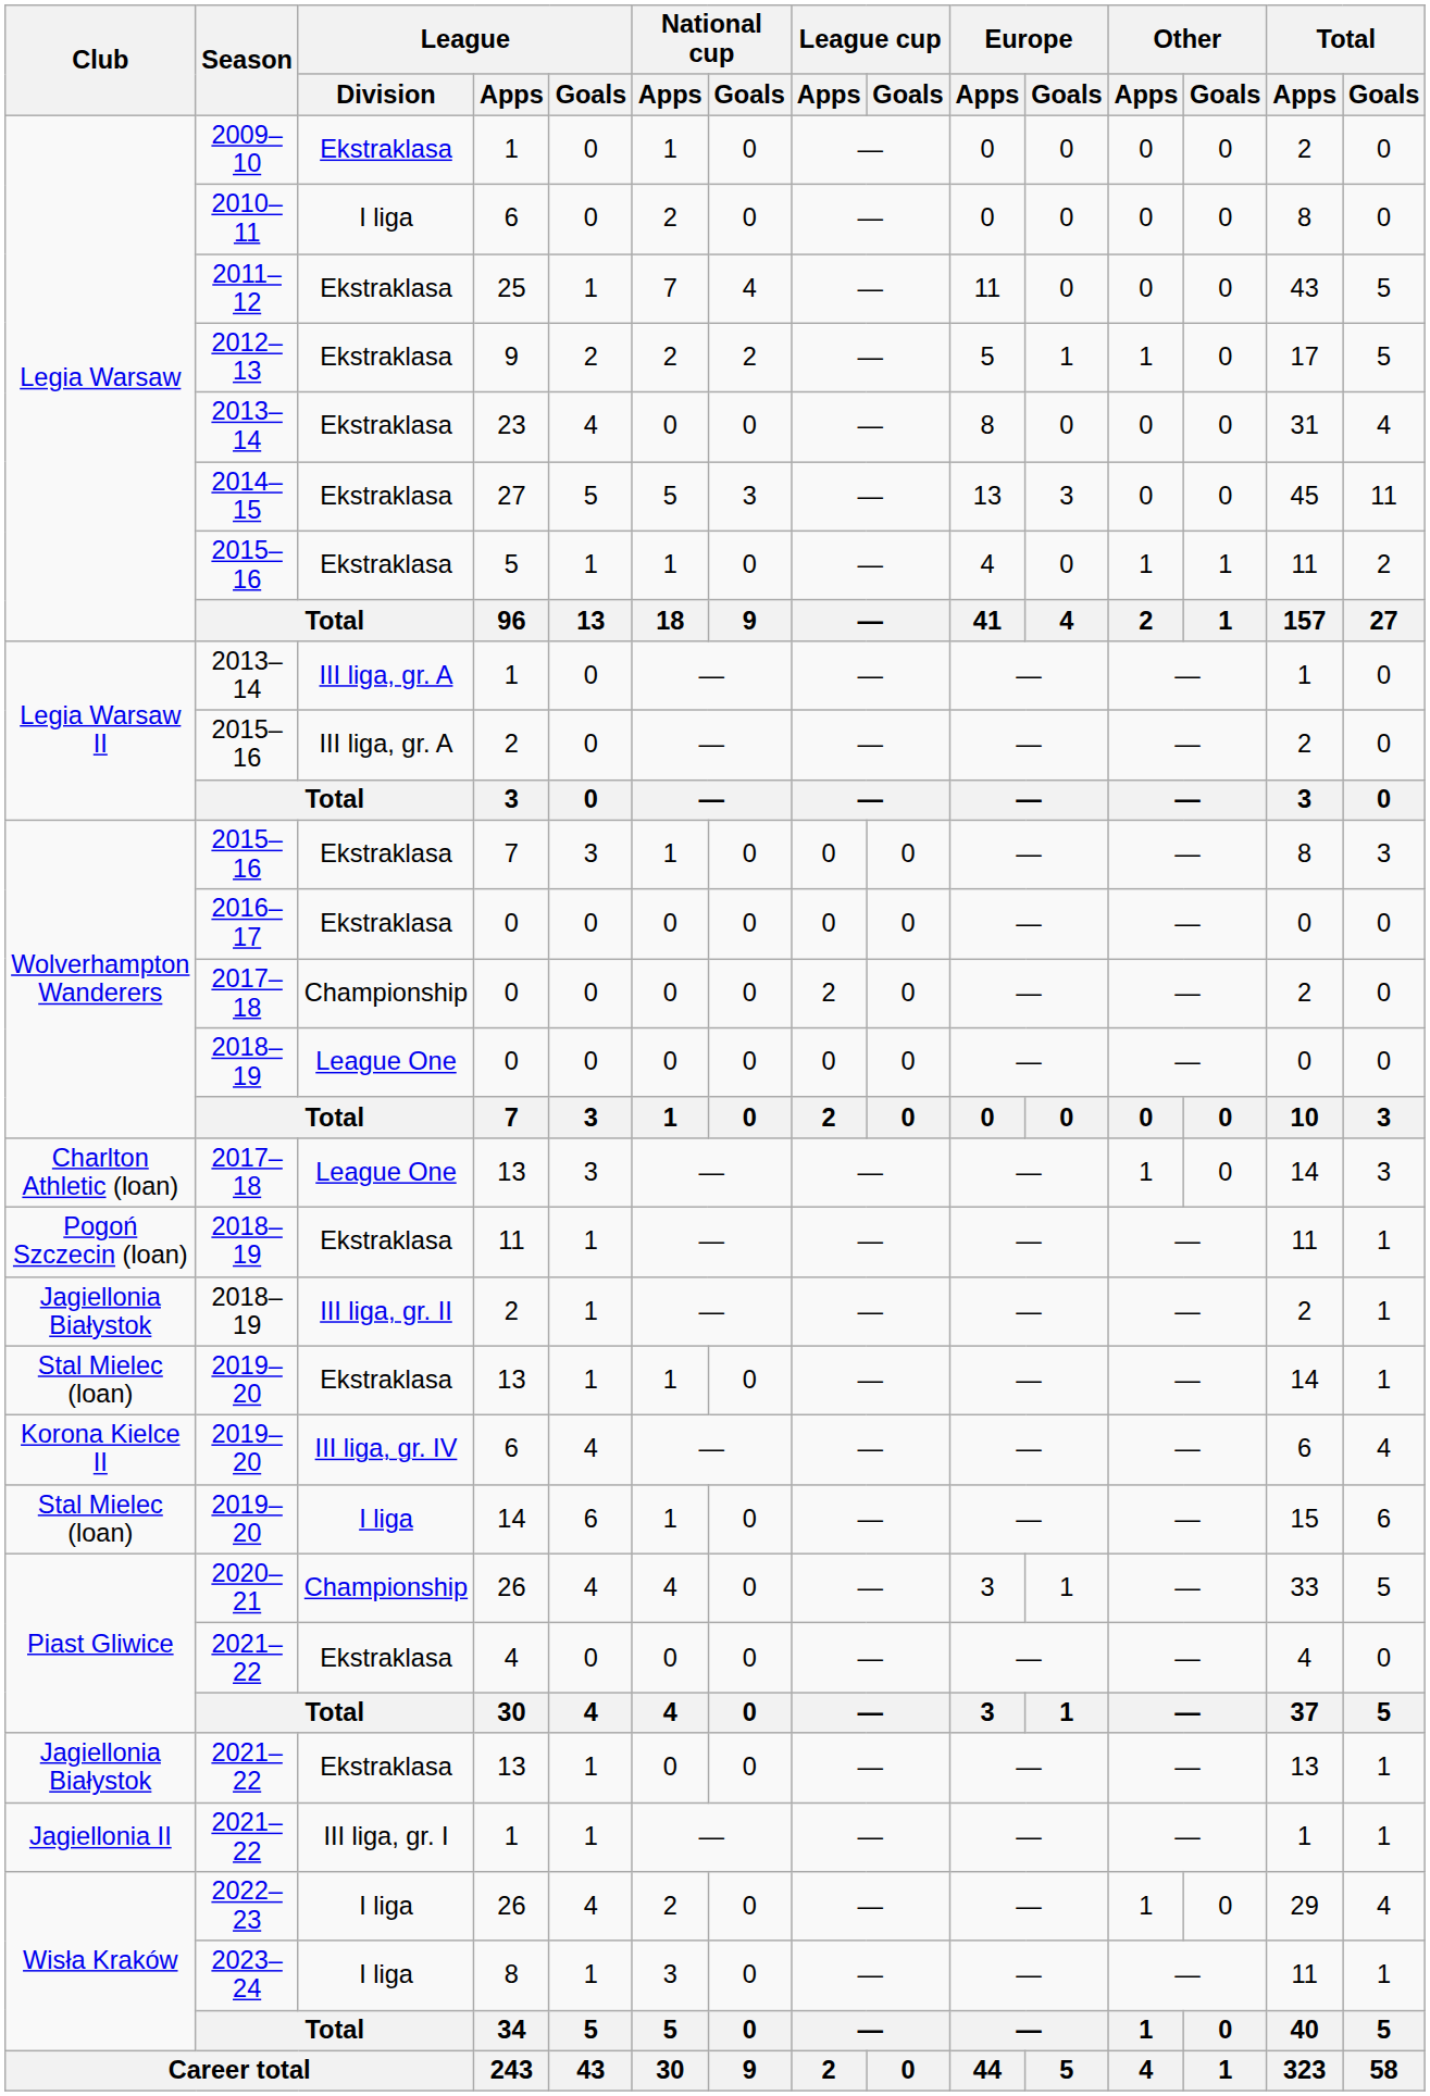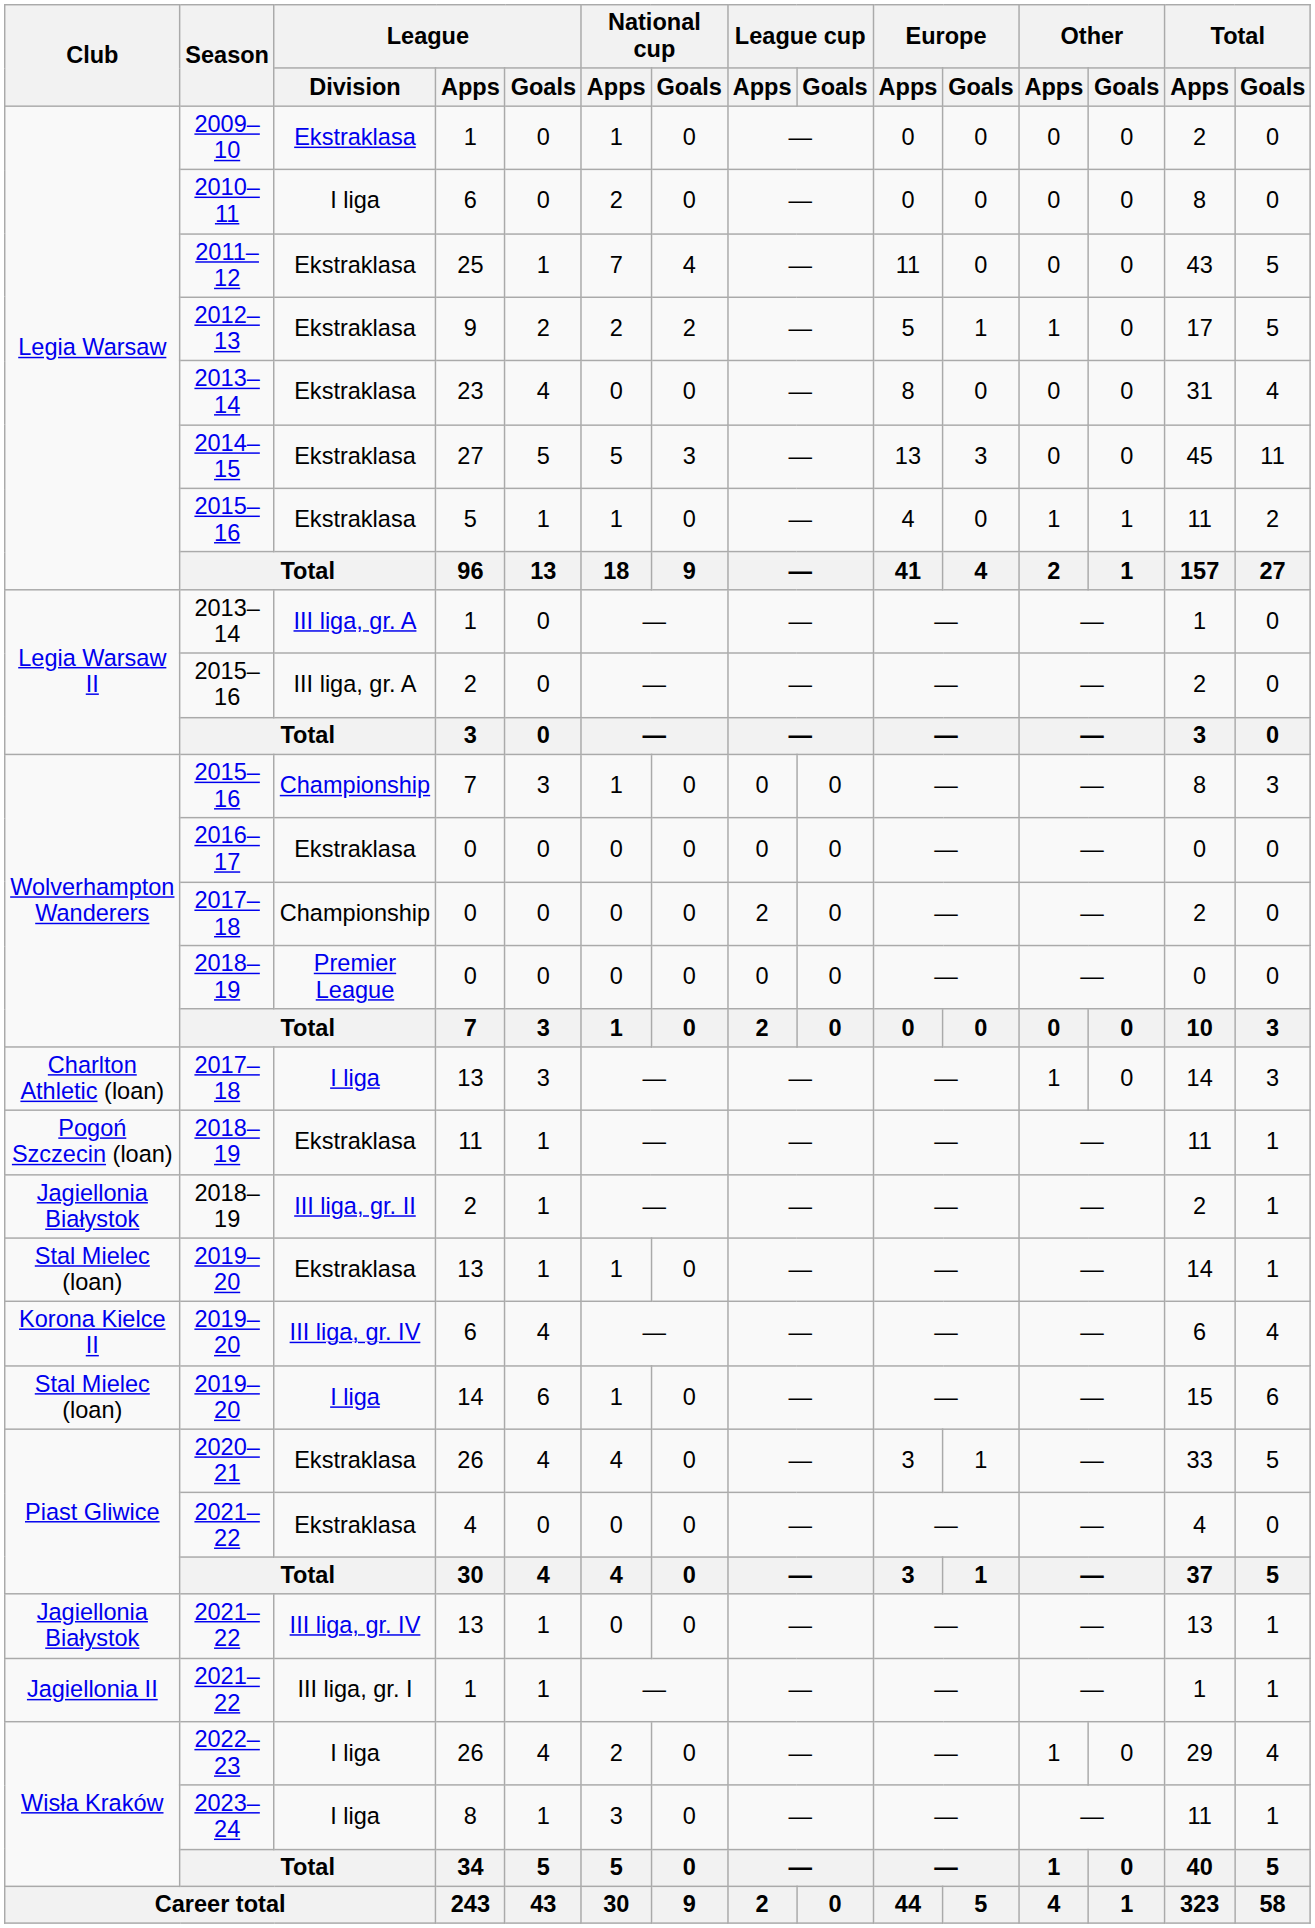2015–16 / 7 | League / Division: Ekstraklasa -> Championship
2018–19 / 0 | League / Division: League One -> Premier League
2017–18 / 13 | League / Division: League One -> I liga
2020–21 / 26 | League / Division: Championship -> Ekstraklasa
2021–22 / 13 | League / Division: Ekstraklasa -> III liga, gr. IV
